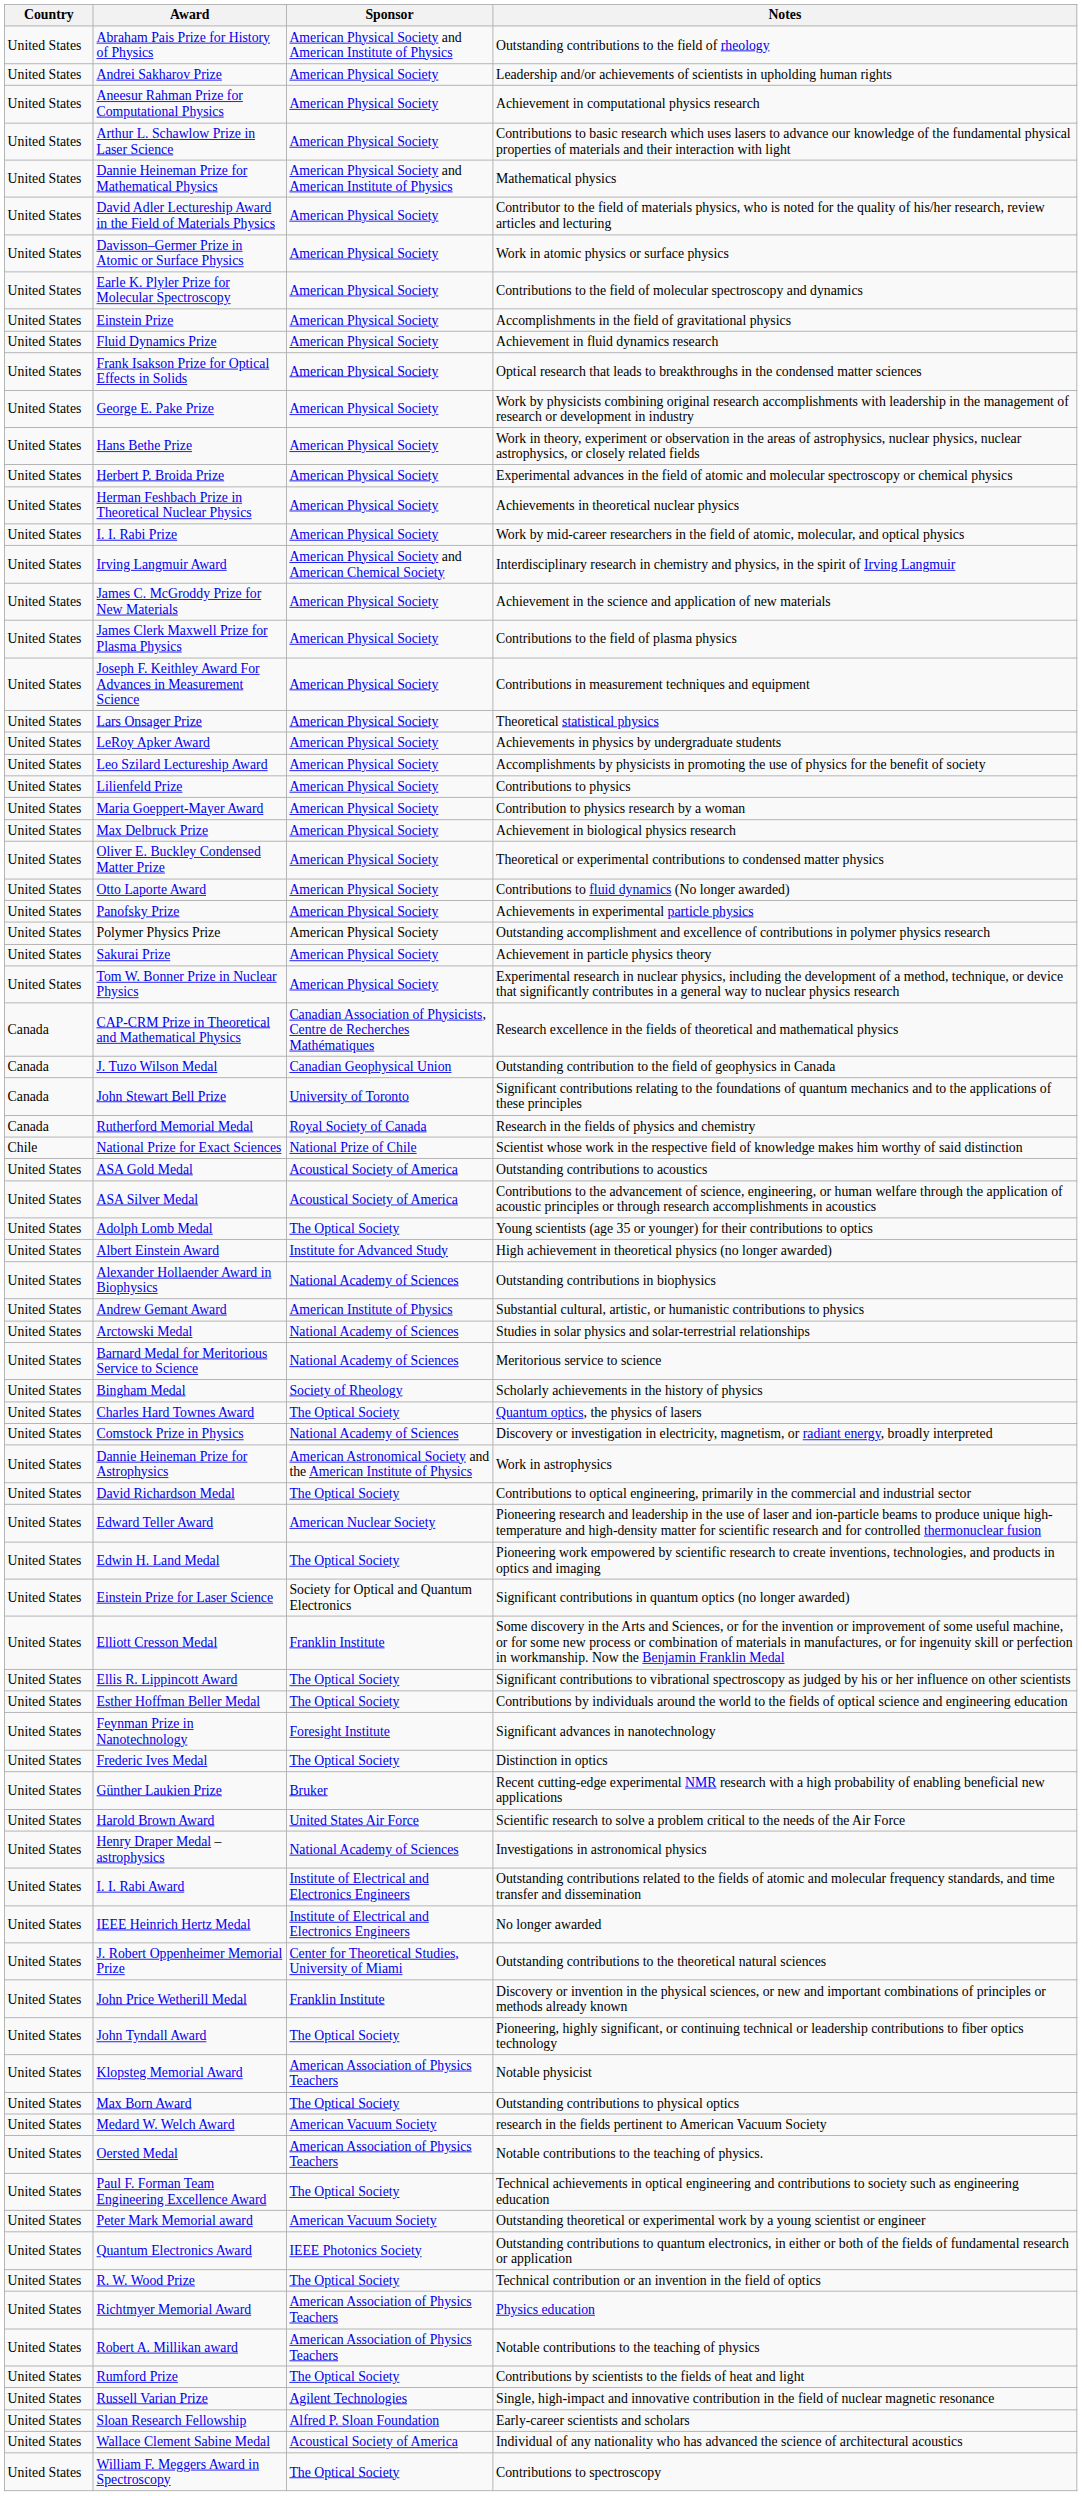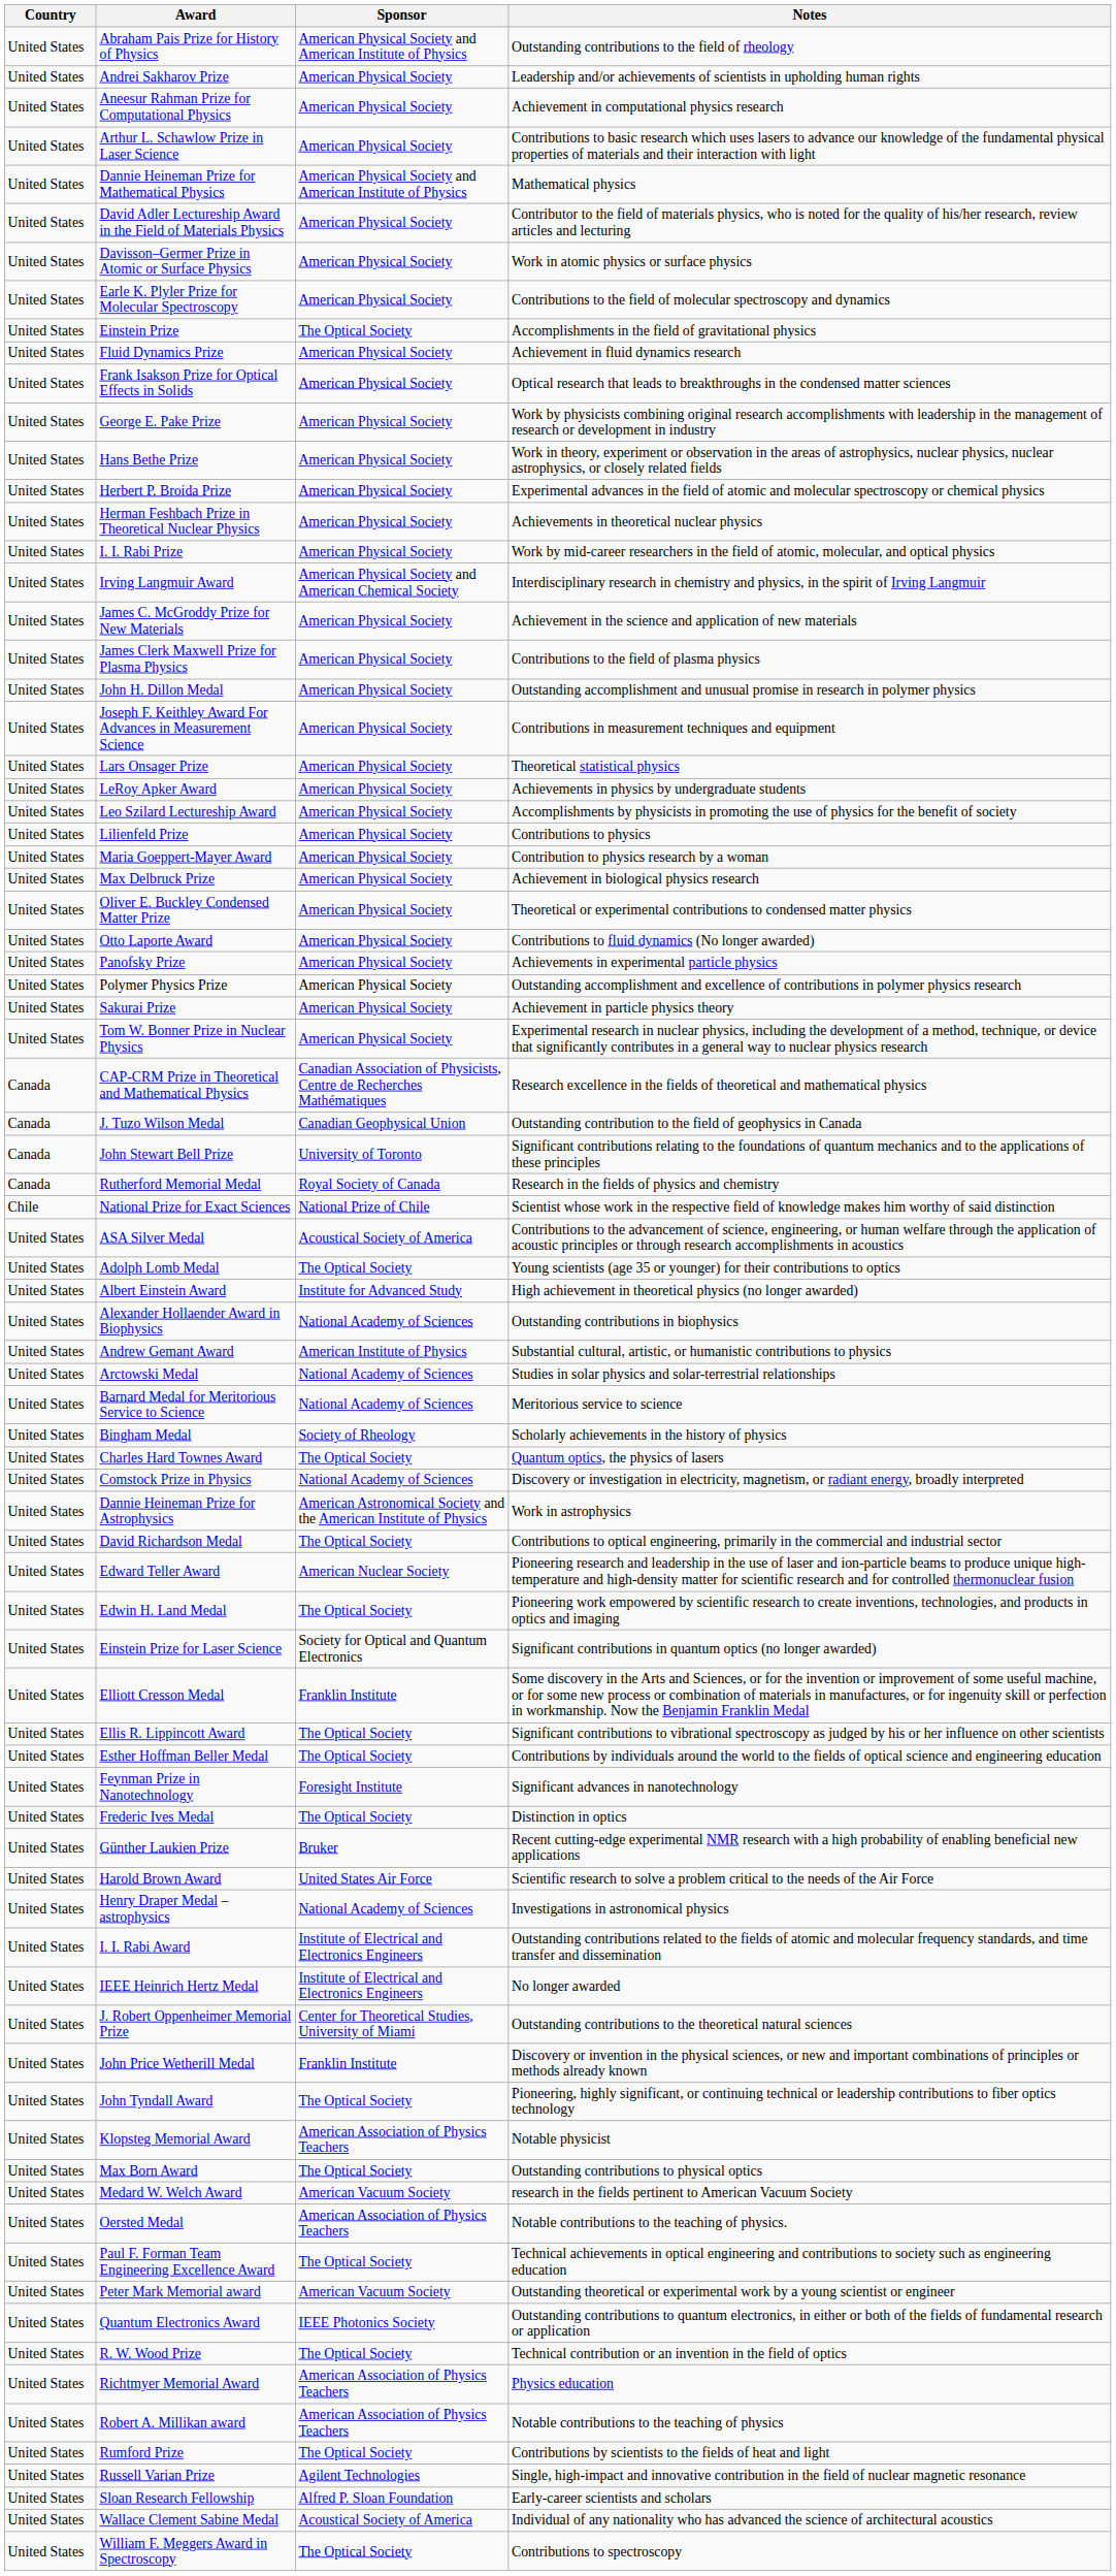Einstein Prize | Sponsor: American Physical Society -> The Optical Society
+ row: United States | John H. Dillon Medal | American Physical Society | Outstanding accomplishment and unusual promise in research in polymer physics
- row: United States | ASA Gold Medal | Acoustical Society of America | Outstanding contributions to acoustics
